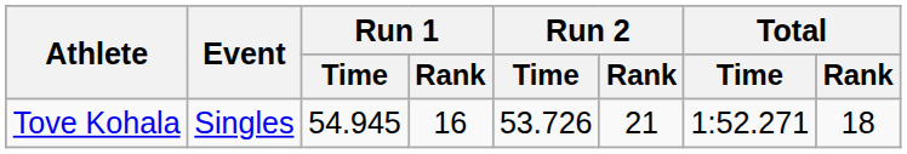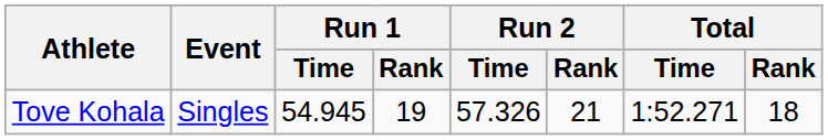Tove Kohala | Run 1 / Rank: 16 -> 19
Tove Kohala | Run 2 / Time: 53.726 -> 57.326
